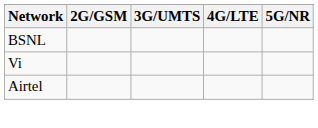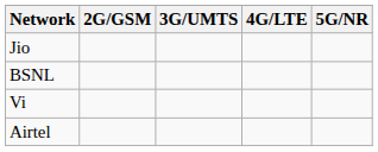+ row: Jio
